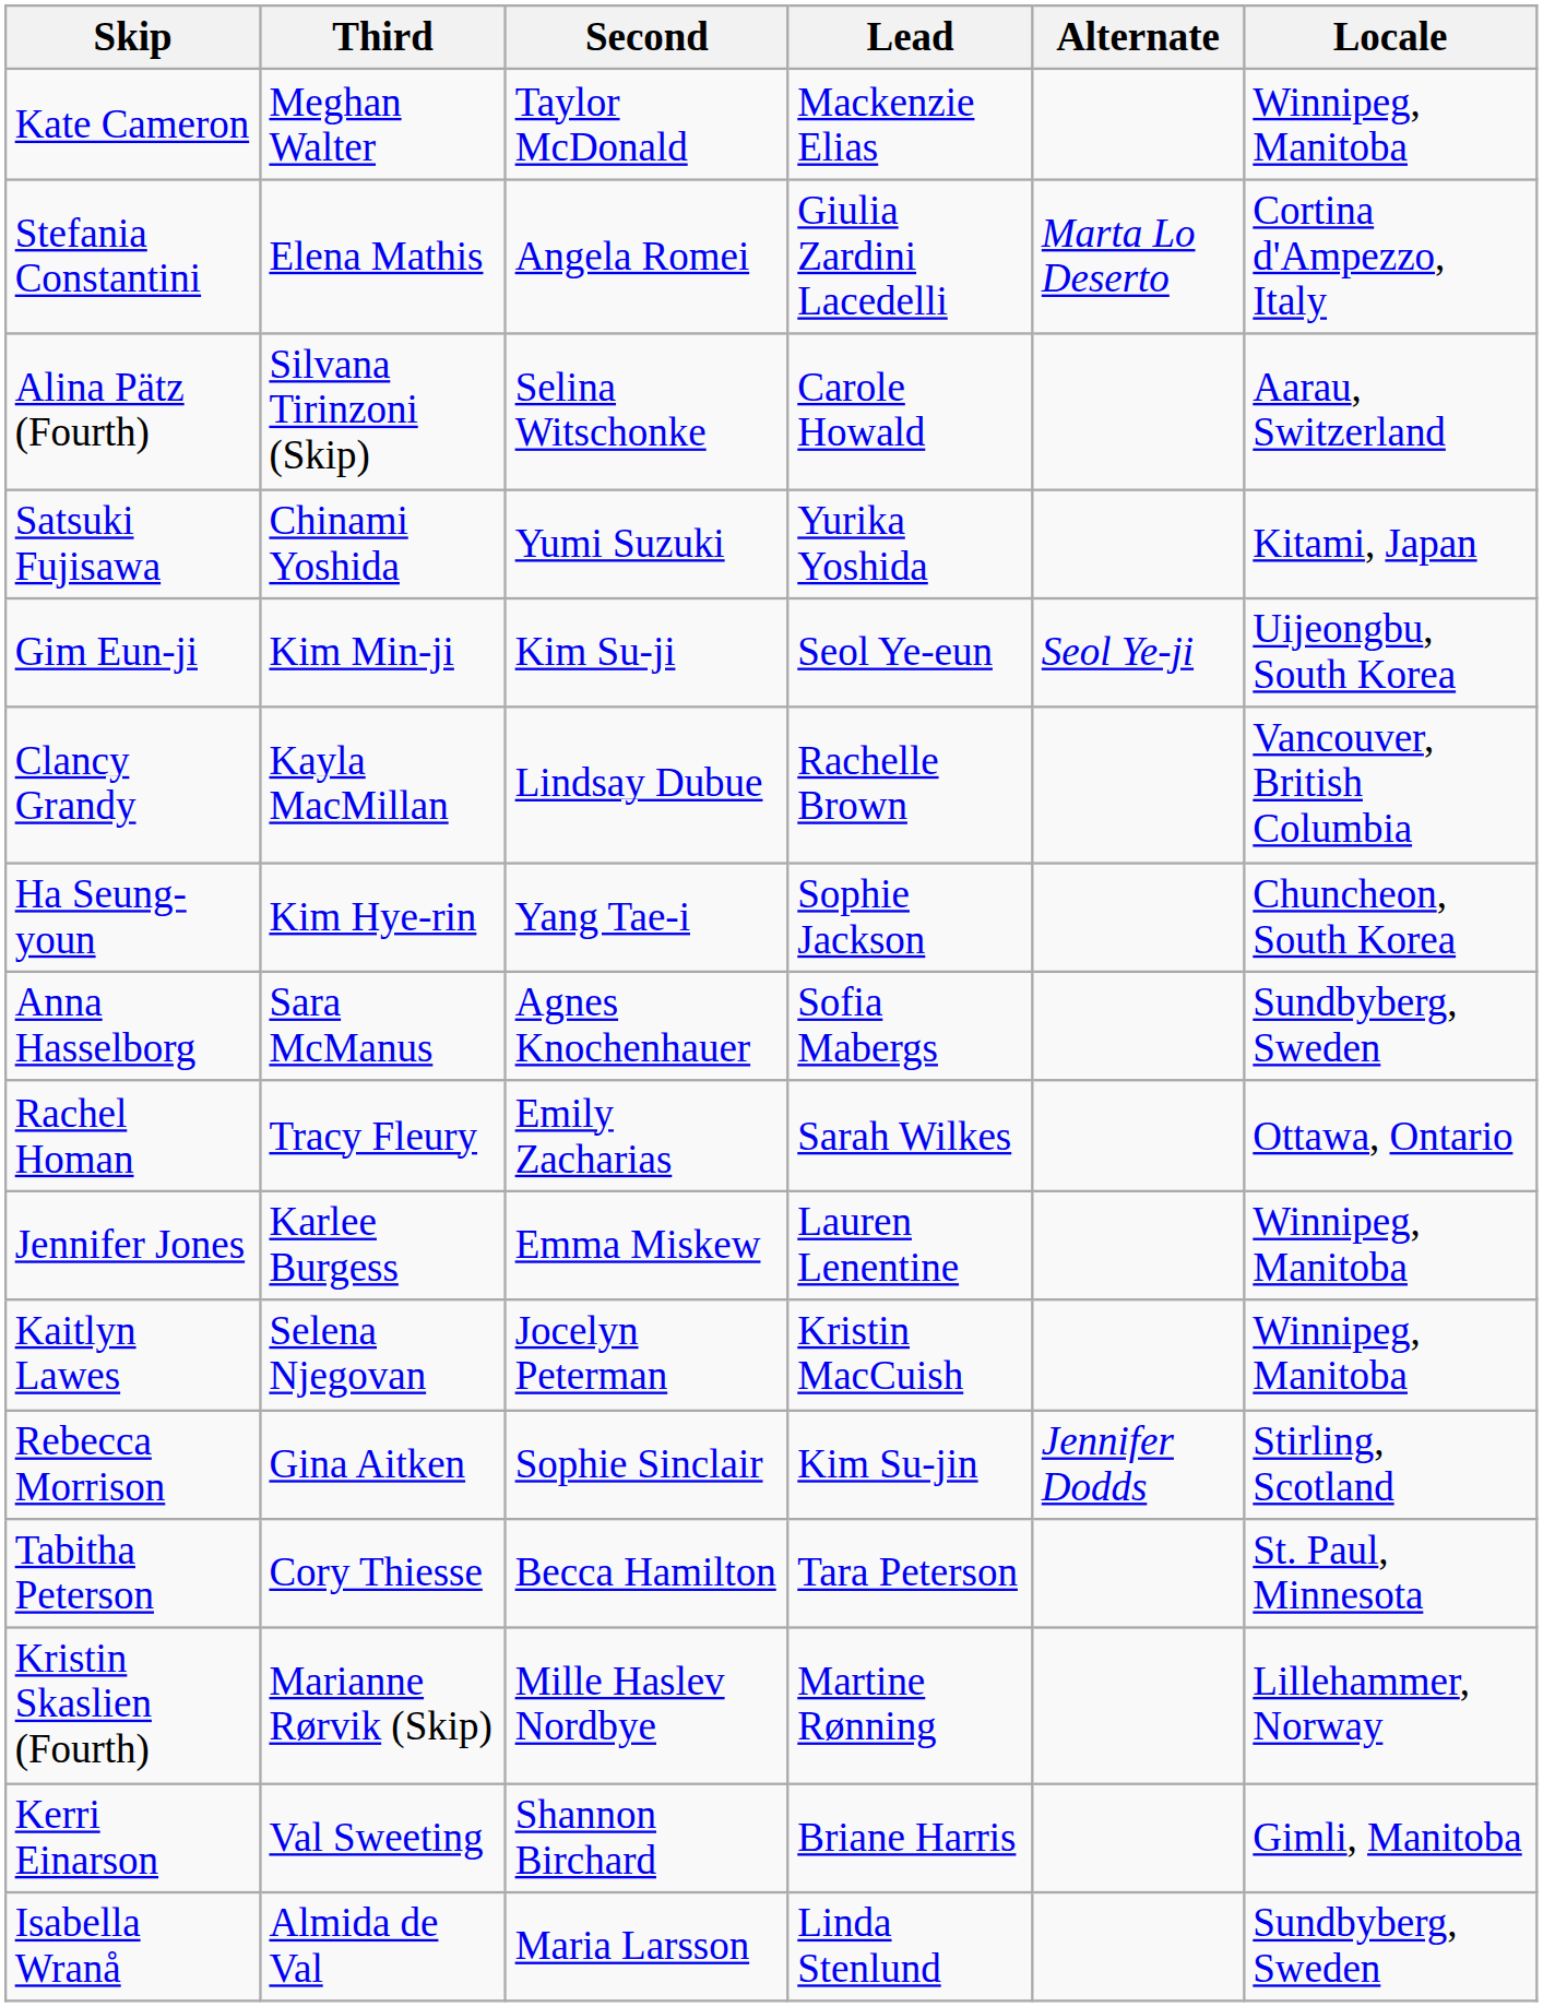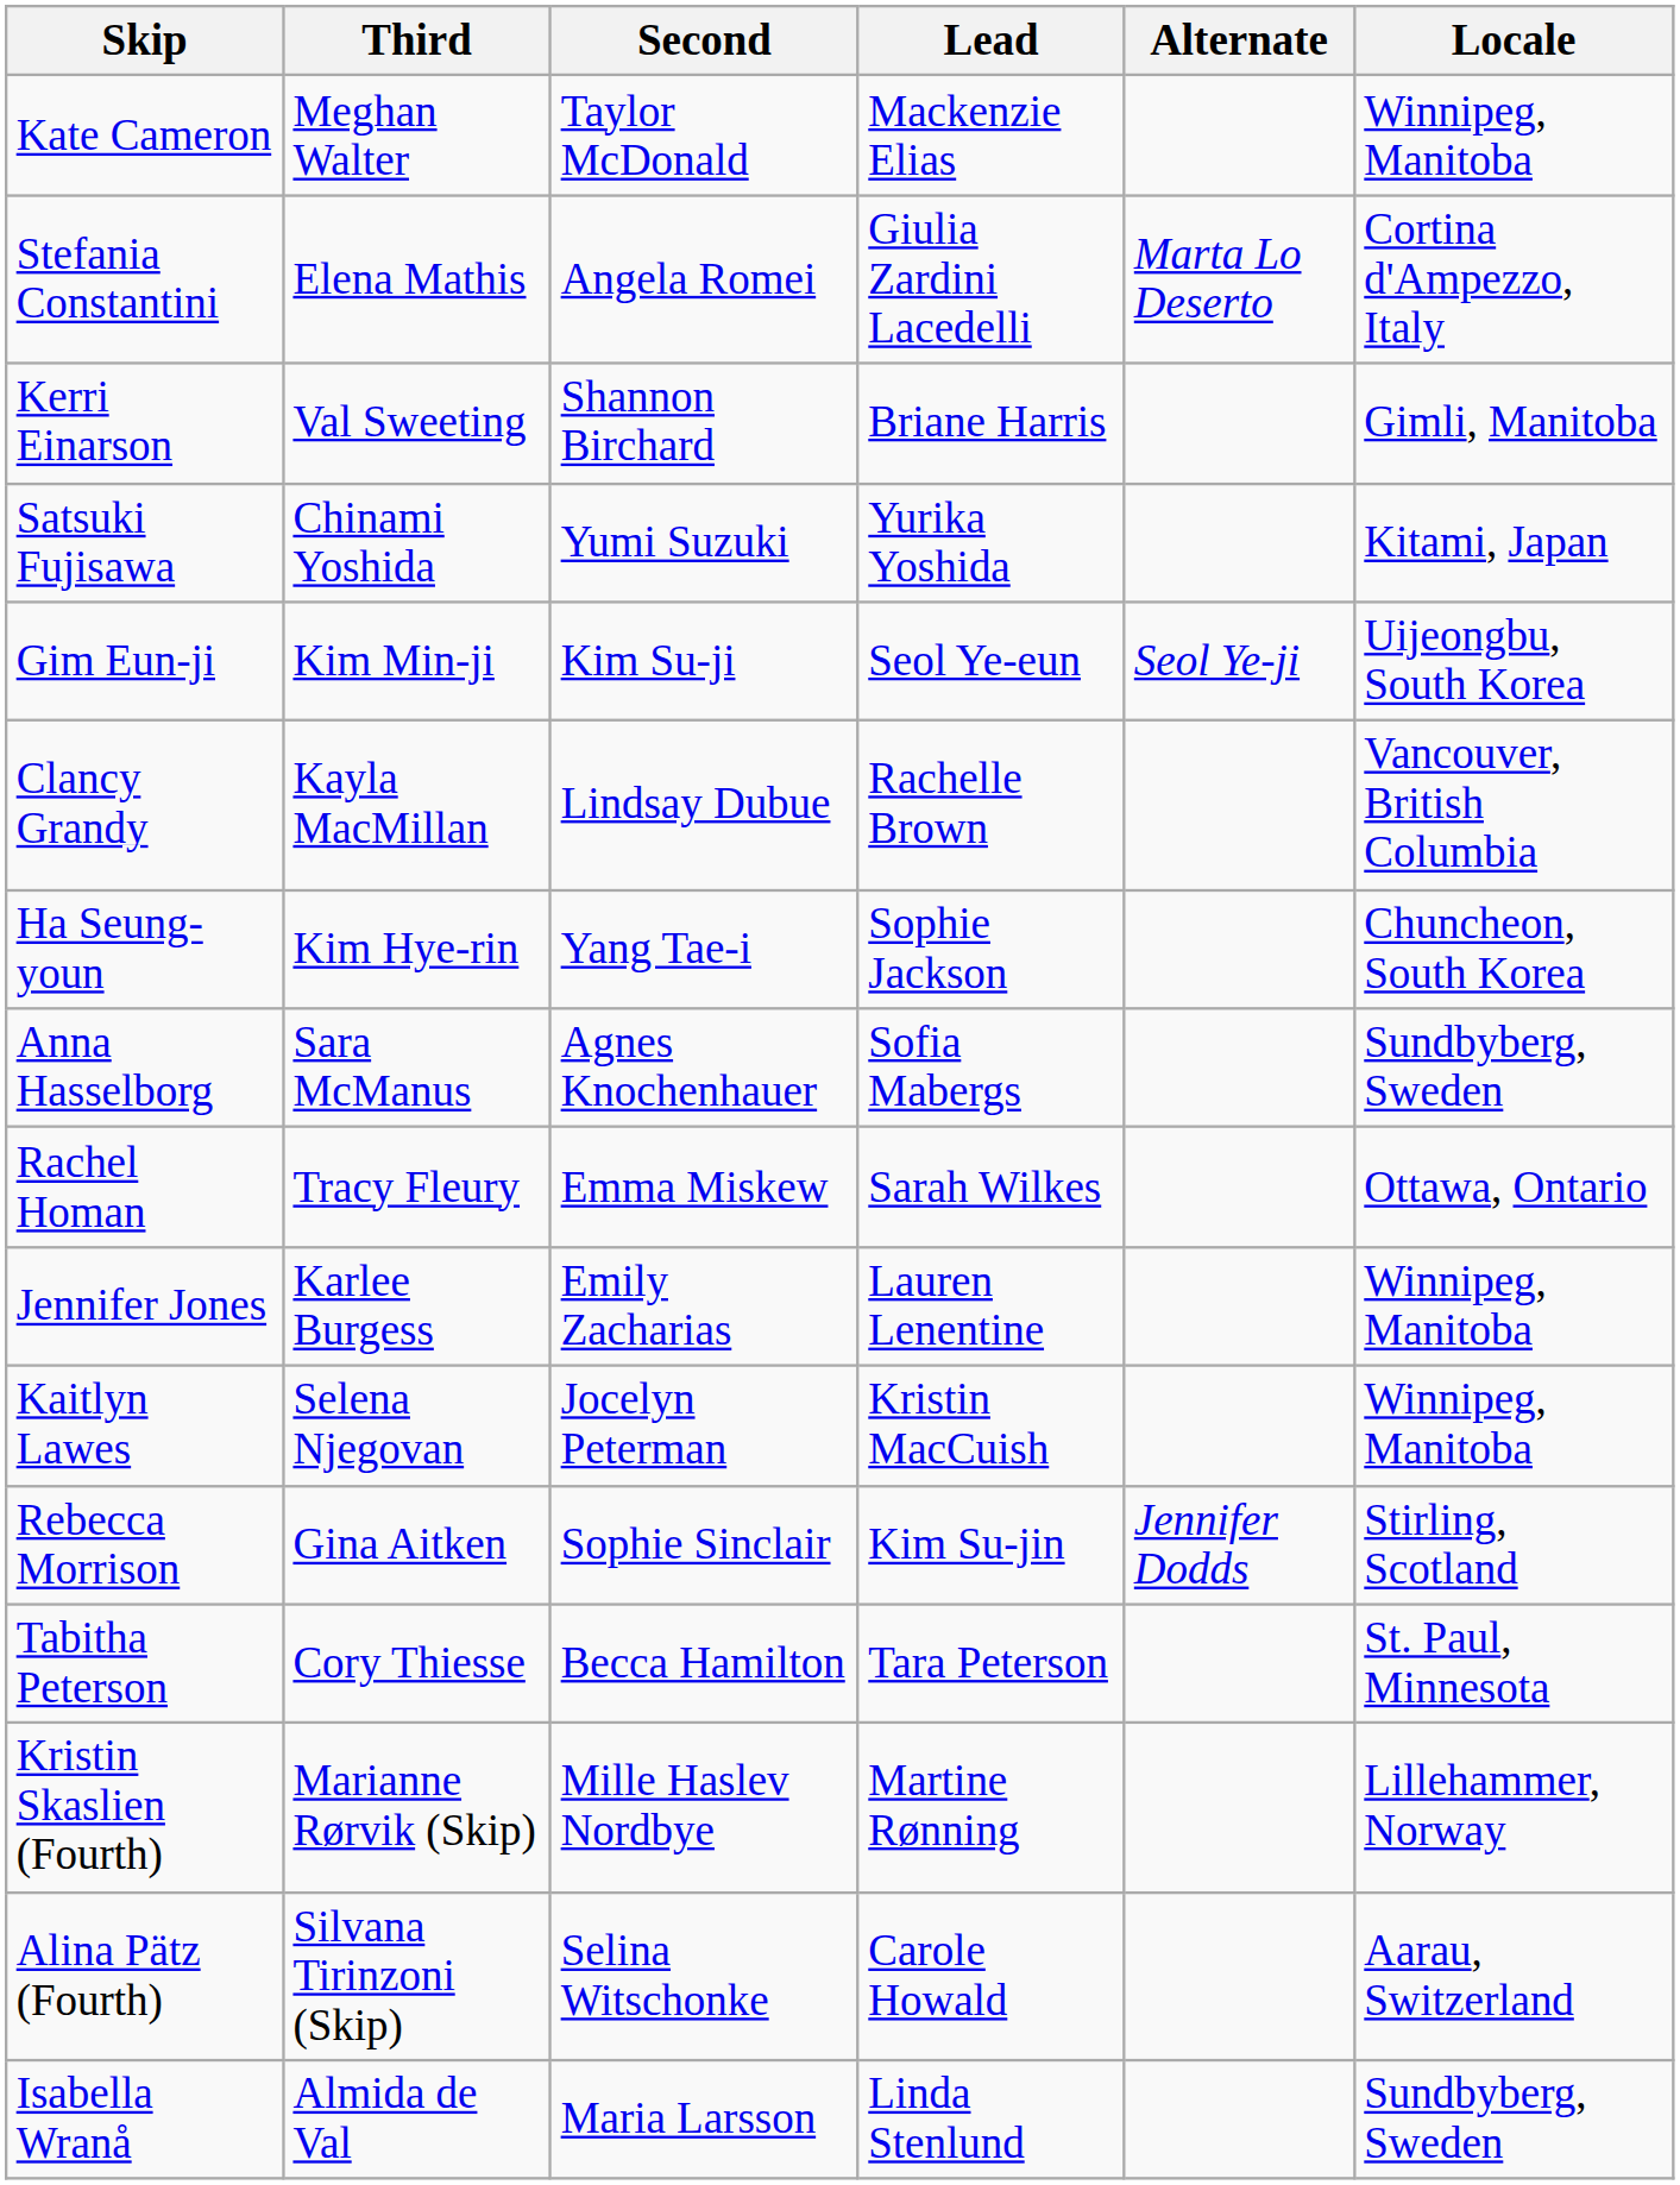rows swapped: Kerri Einarson <-> Alina Pätz (Fourth)
Rachel Homan | Second: Emily Zacharias -> Emma Miskew
Jennifer Jones | Second: Emma Miskew -> Emily Zacharias
